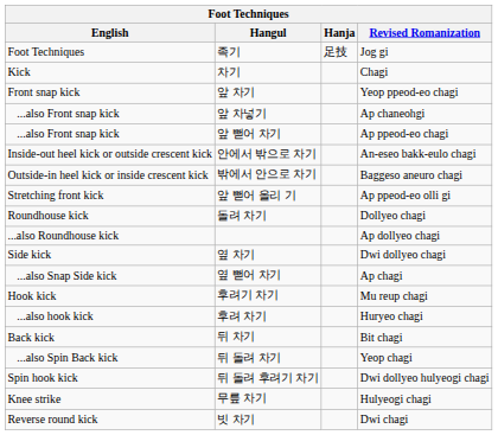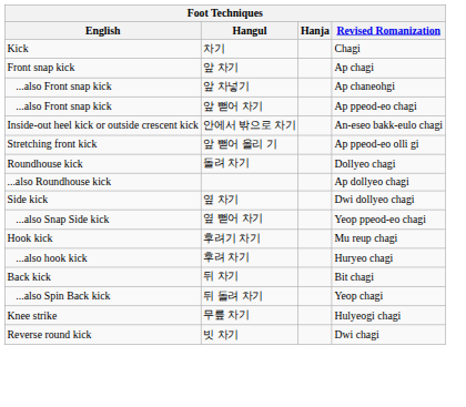- row: Foot Techniques | 족기 | 足技 | Jog gi
앞 차기 | Revised Romanization: Yeop ppeod-eo chagi -> Ap chagi
- row: Outside-in heel kick or inside crescent kick | 밖에서 안으로 차기 | Baggeso aneuro chagi
옆 뻗어 차기 | Revised Romanization: Ap chagi -> Yeop ppeod-eo chagi
- row: Spin hook kick | 뒤 돌려 후려기 차기 | Dwi dollyeo hulyeogi chagi
